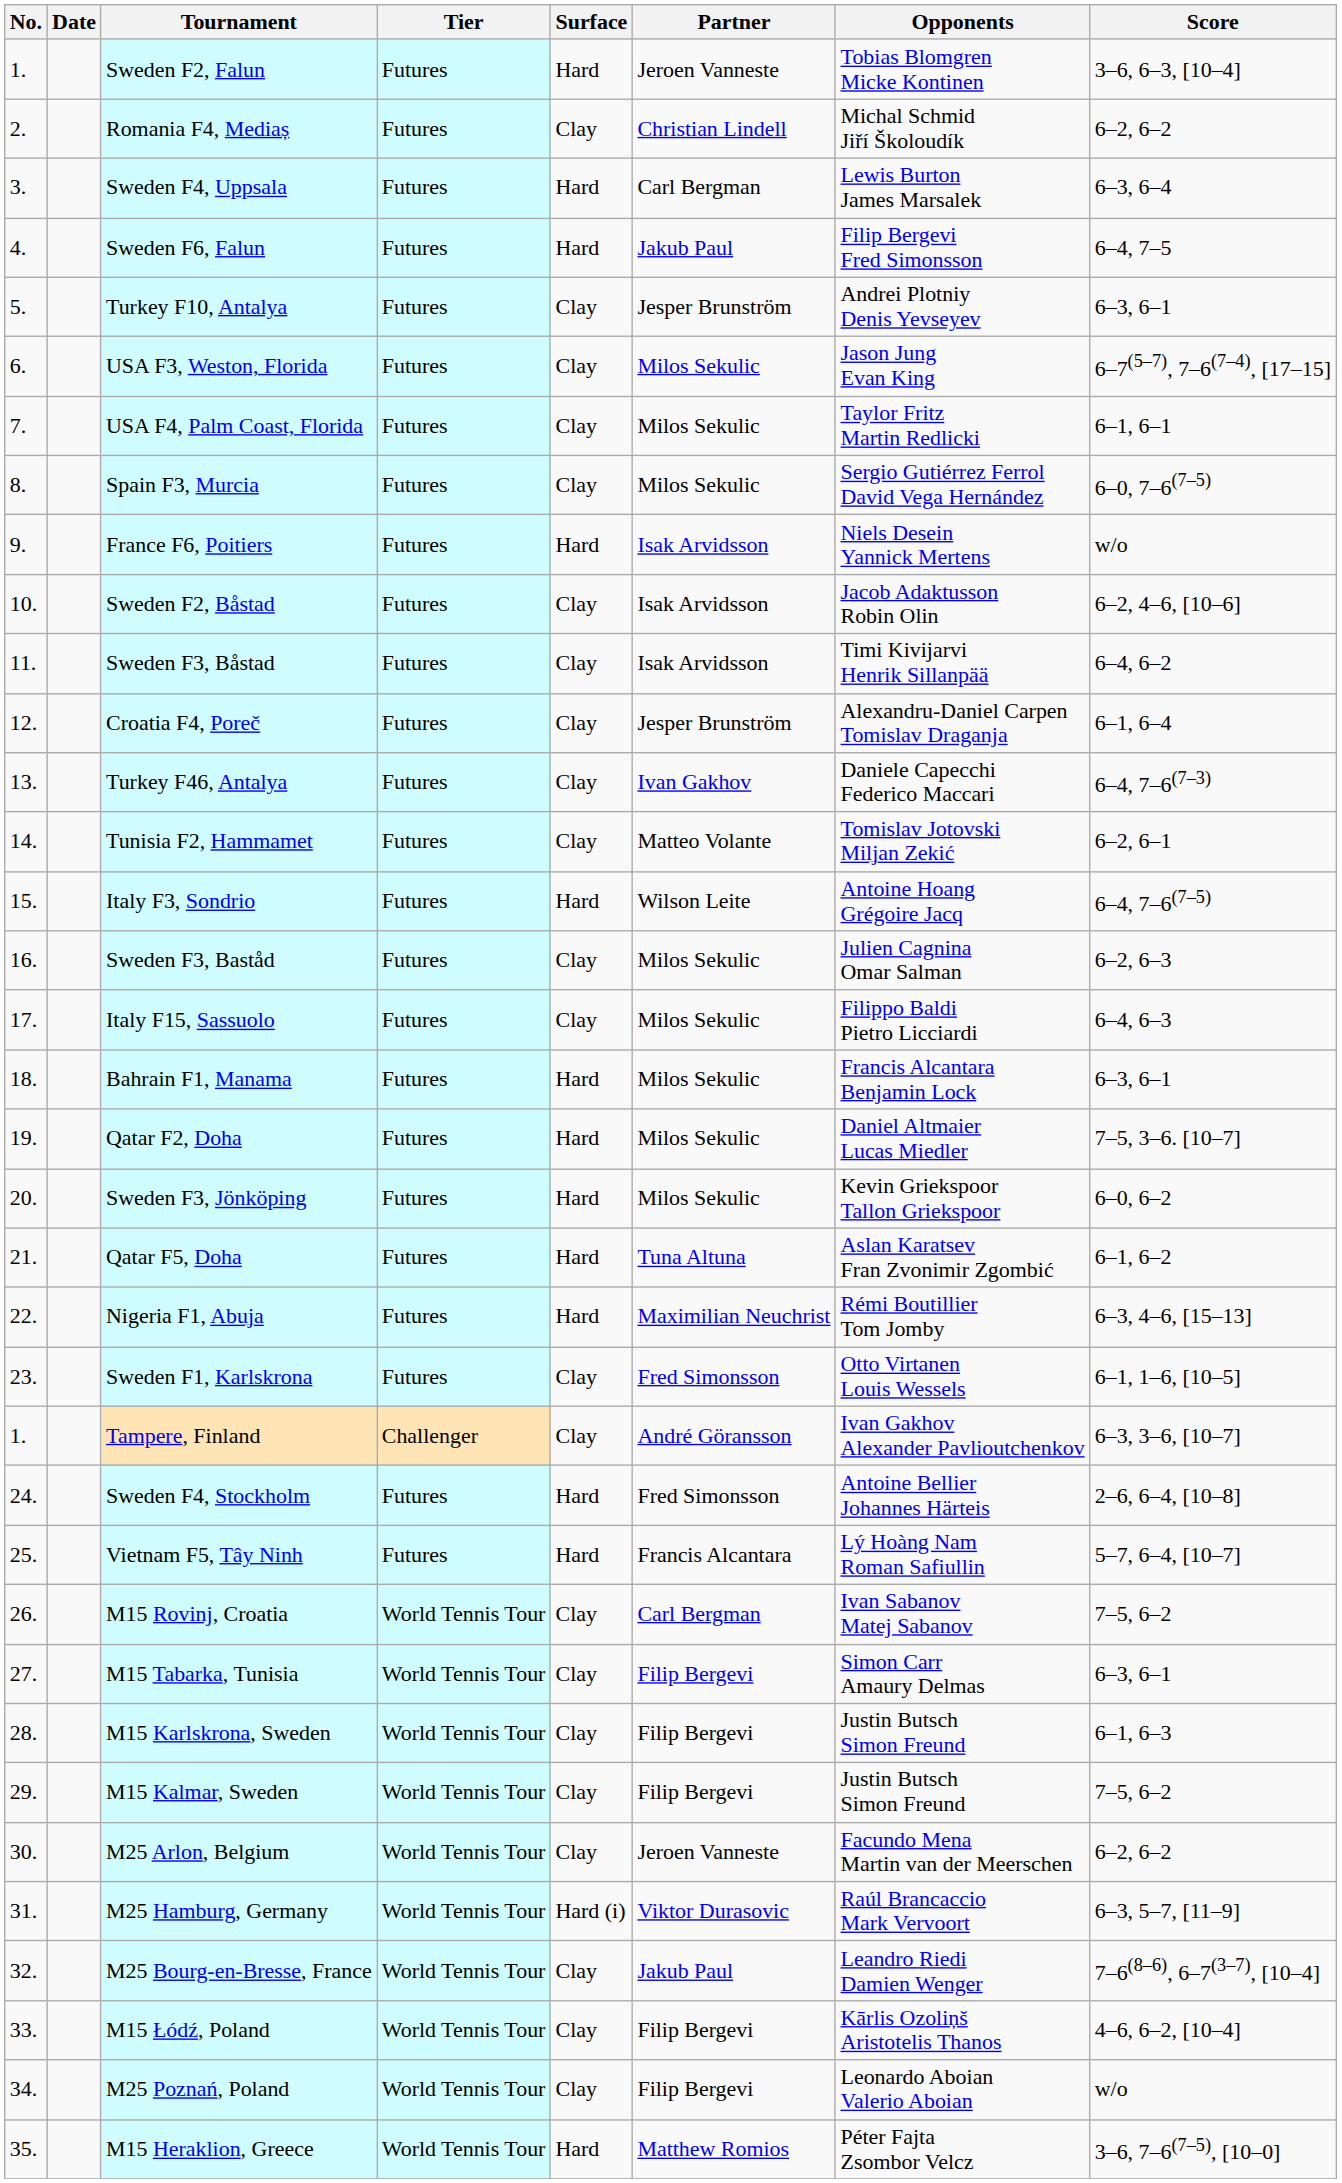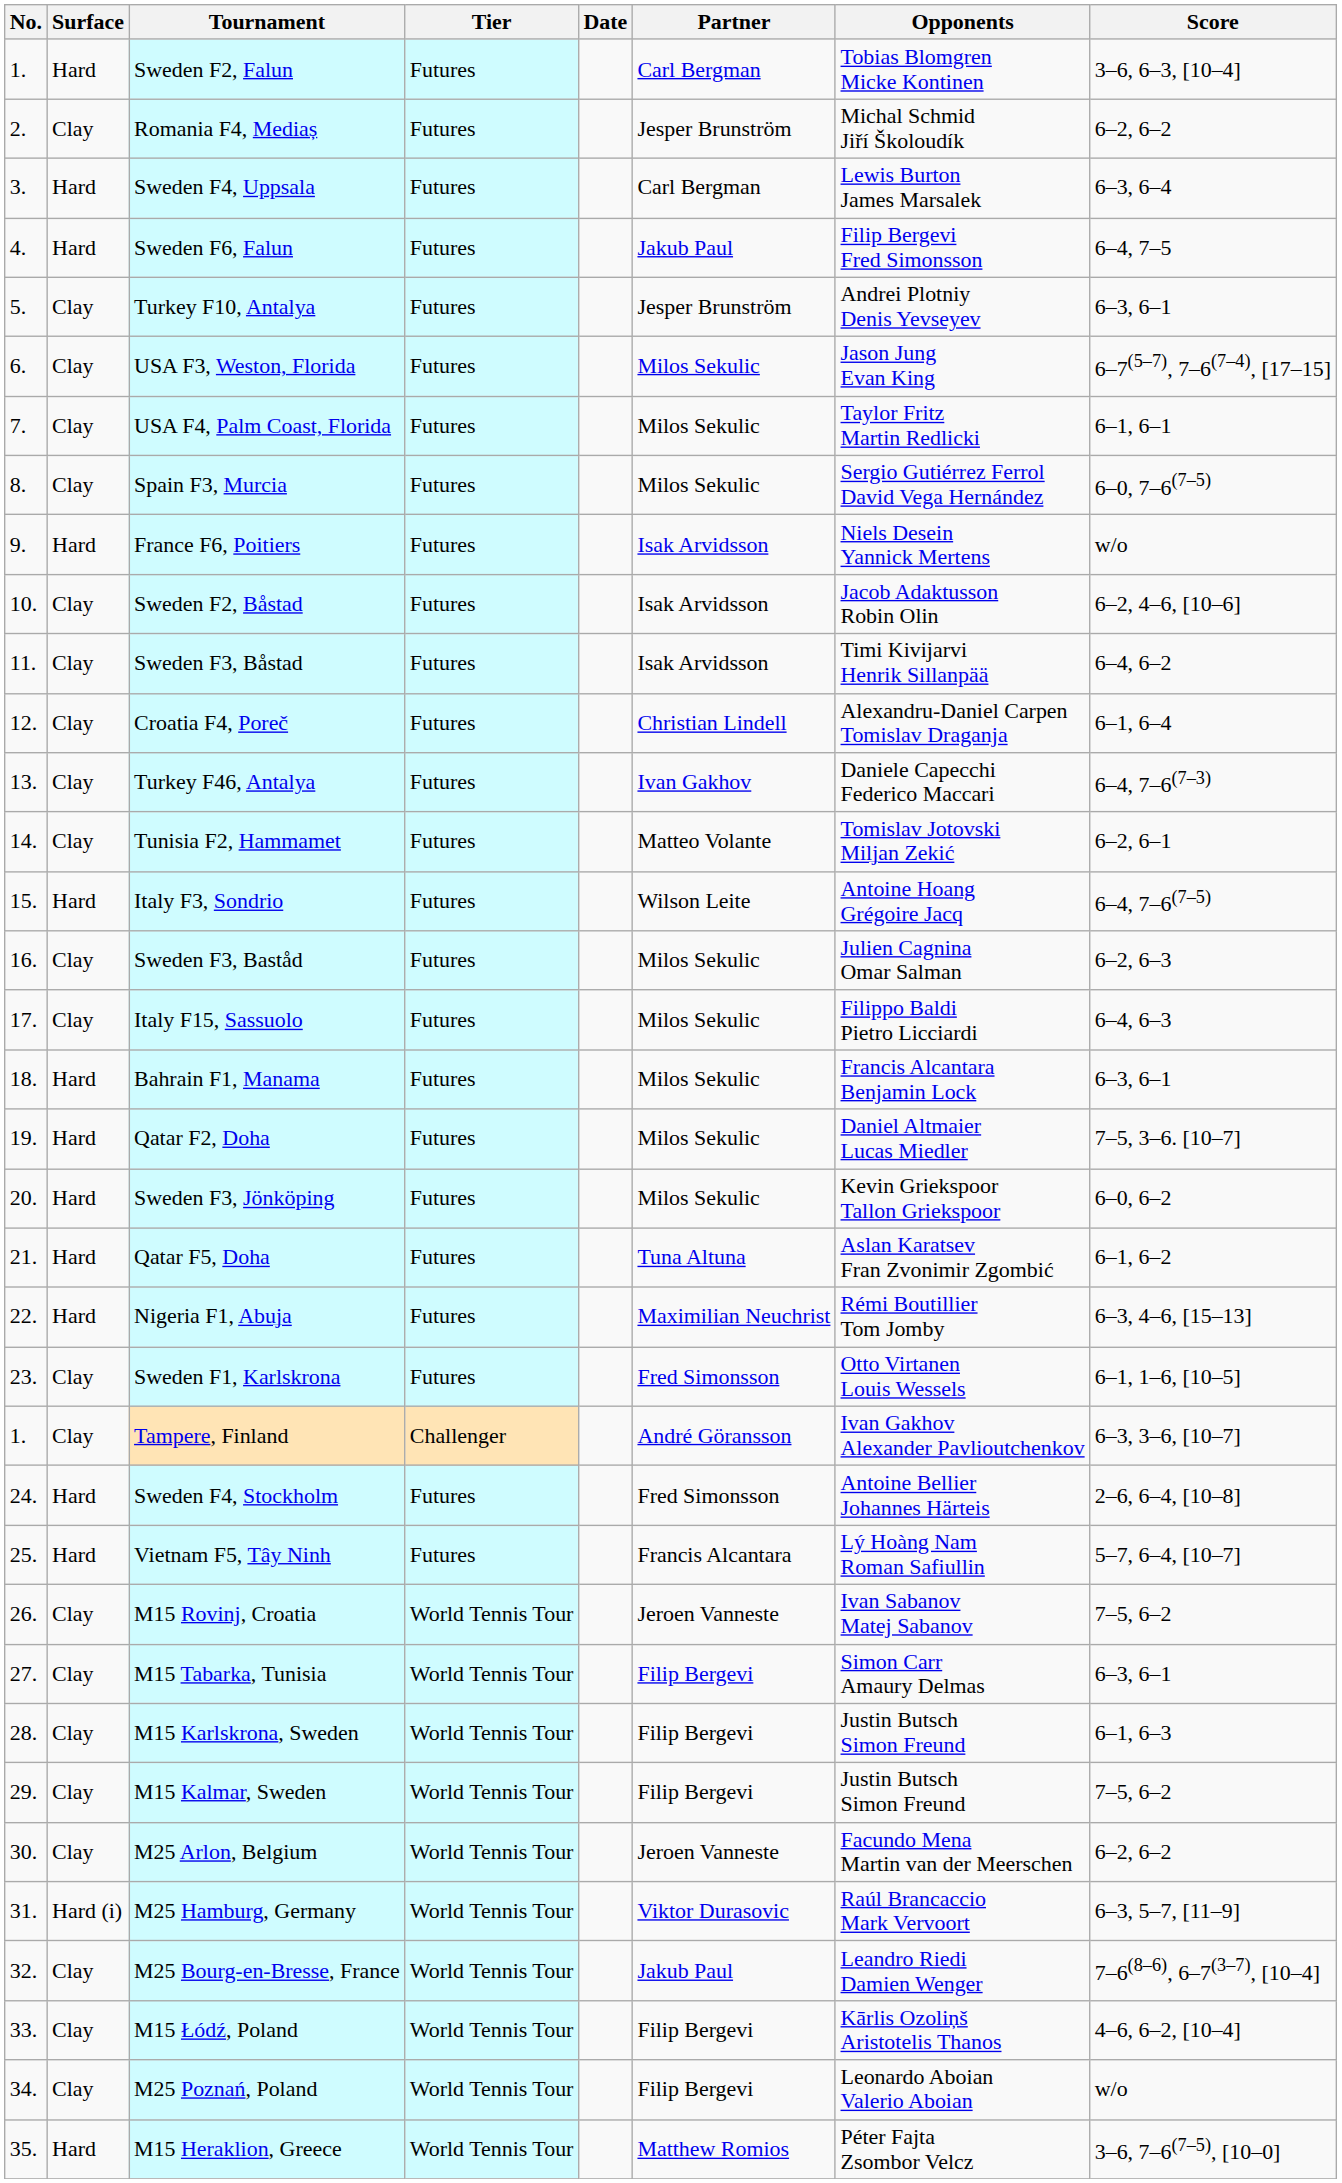columns swapped: Date <-> Surface
Sweden F2, Falun | Partner: Jeroen Vanneste -> Carl Bergman
Romania F4, Mediaș | Partner: Christian Lindell -> Jesper Brunström
Croatia F4, Poreč | Partner: Jesper Brunström -> Christian Lindell
M15 Rovinj, Croatia | Partner: Carl Bergman -> Jeroen Vanneste
